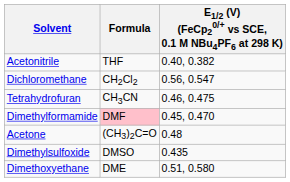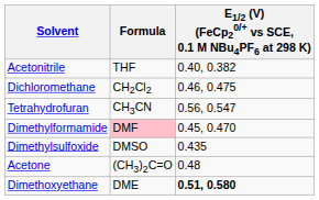Dichloromethane | E1/2 (V) (FeCp20/+ vs SCE, 0.1 M NBu4PF6 at 298 K): 0.56, 0.547 -> 0.46, 0.475
Tetrahydrofuran | E1/2 (V) (FeCp20/+ vs SCE, 0.1 M NBu4PF6 at 298 K): 0.46, 0.475 -> 0.56, 0.547
rows swapped: Acetone <-> Dimethylsulfoxide
Dimethoxyethane | E1/2 (V) (FeCp20/+ vs SCE, 0.1 M NBu4PF6 at 298 K): normal -> bold
